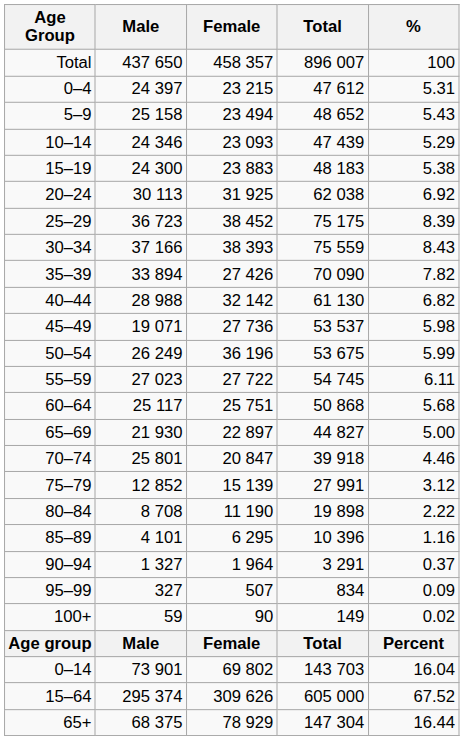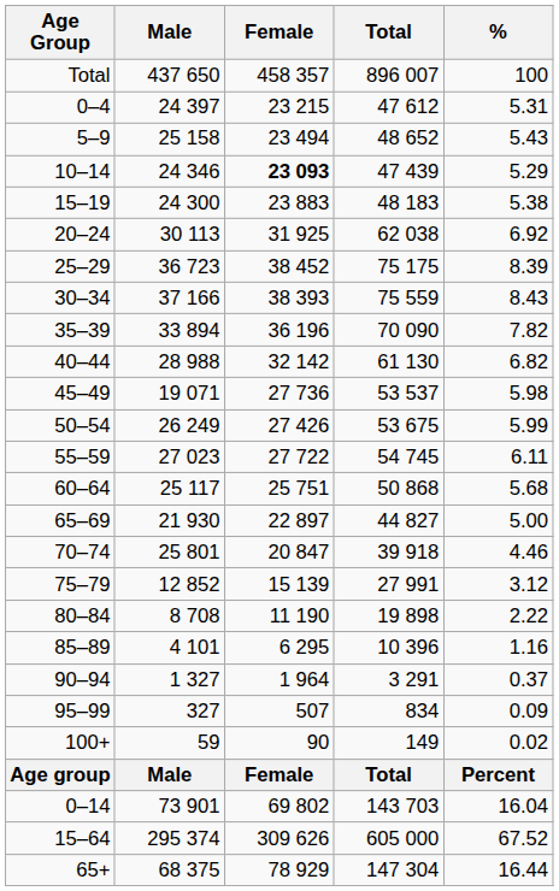10–14 | Female: normal -> bold
35–39 | Female: 27 426 -> 36 196
50–54 | Female: 36 196 -> 27 426
